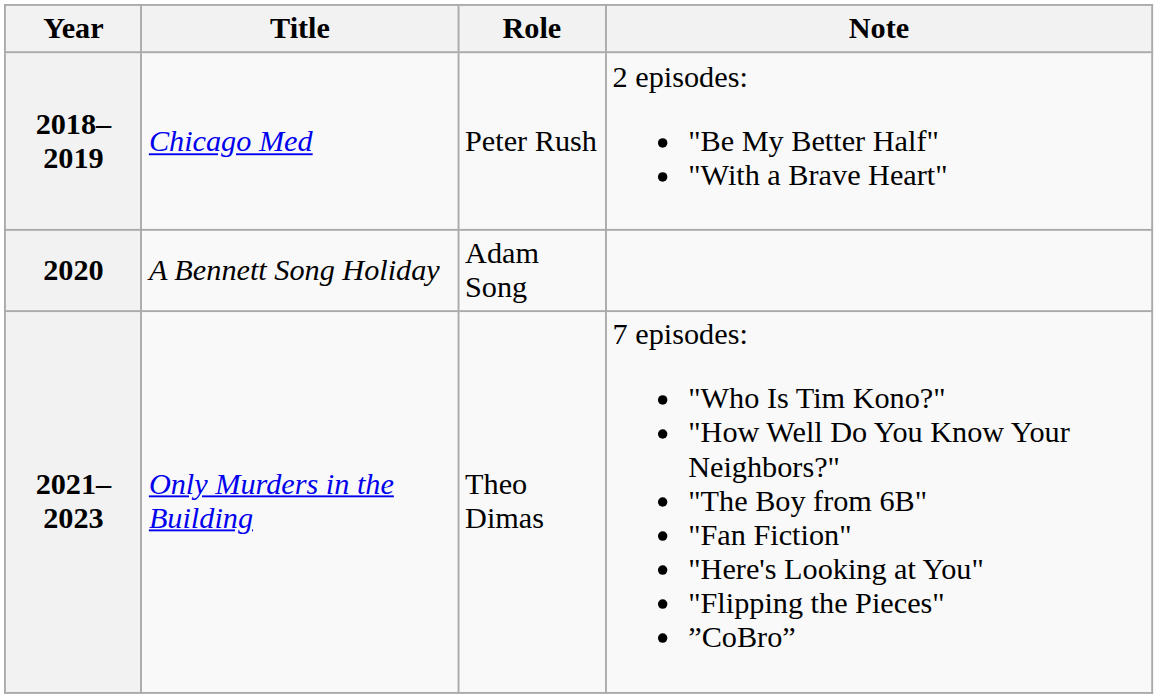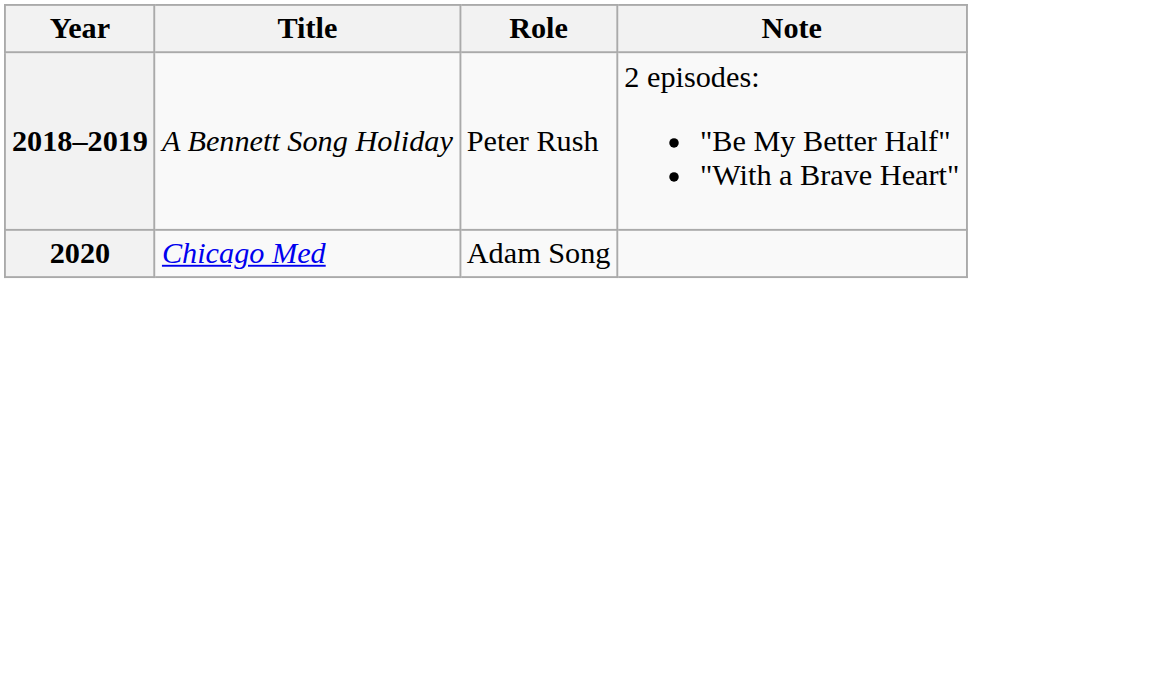2018–2019 | Title: Chicago Med -> A Bennett Song Holiday
2020 | Title: A Bennett Song Holiday -> Chicago Med
- row: 2021–2023 | Only Murders in the Building | Theo Dimas | 7 episodes: "Who Is Tim Kono?" "How Well Do You Know Your Neighbors?" "The Boy from 6B" "Fan Fiction" "Here's Looking at You" "Flipping the Pieces" ”CoBro”
